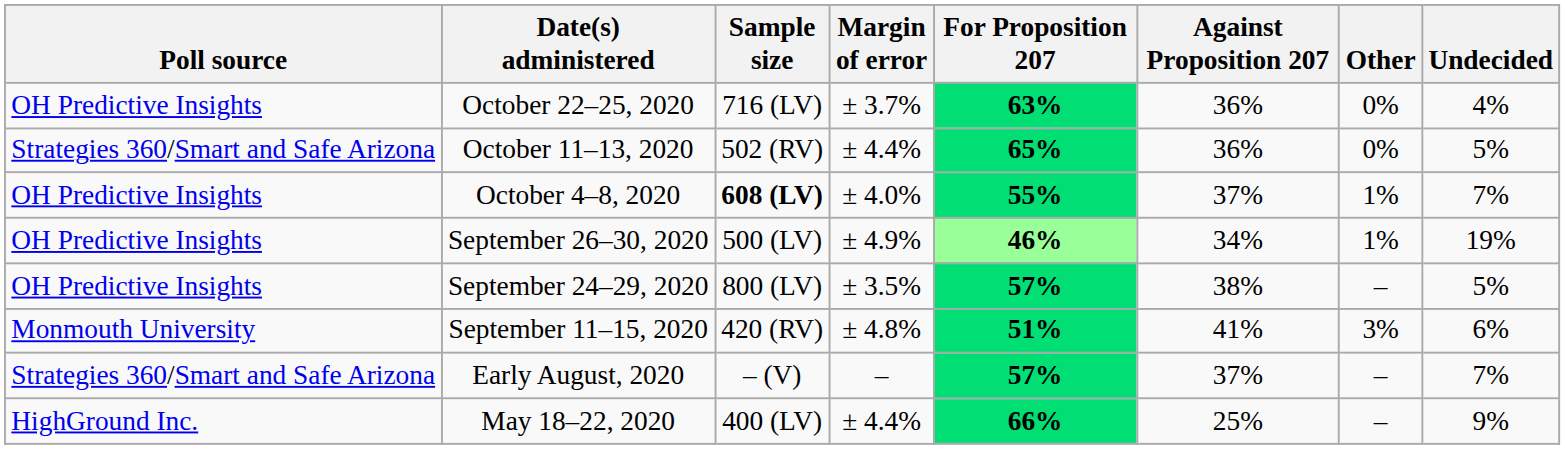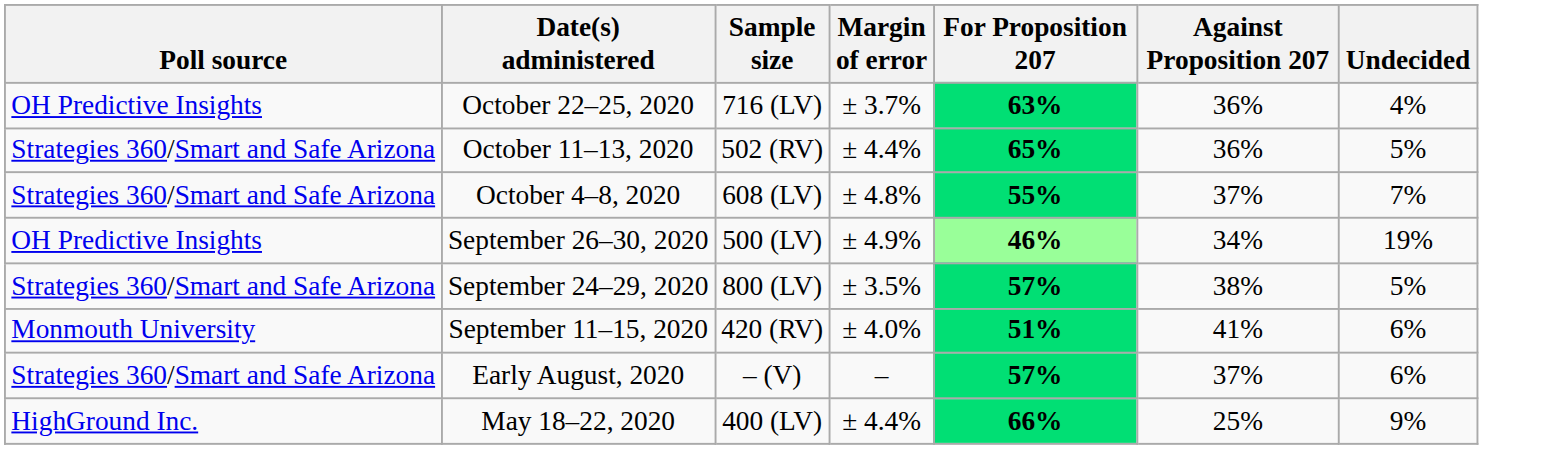- column: Other | 0% | 0% | 1% | 1% | – | 3% | – | –
October 4–8, 2020 | Poll source: OH Predictive Insights -> Strategies 360/Smart and Safe Arizona
October 4–8, 2020 | Sample size: bold -> normal
October 4–8, 2020 | Margin of error: ± 4.0% -> ± 4.8%
September 24–29, 2020 | Poll source: OH Predictive Insights -> Strategies 360/Smart and Safe Arizona
September 11–15, 2020 | Margin of error: ± 4.8% -> ± 4.0%
Early August, 2020 | Undecided: 7% -> 6%
